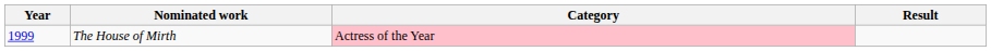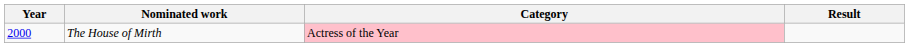The House of Mirth | Year: 1999 -> 2000
